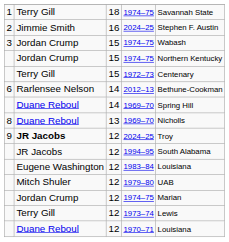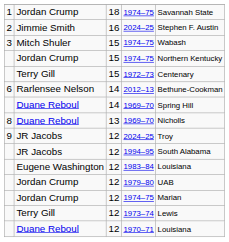1 / 1974–75 | column 2: Terry Gill -> Jordan Crump
3 / 1974–75 | column 2: Jordan Crump -> Mitch Shuler
9 / 2024–25 | column 2: bold -> normal
1979–80 | column 2: Mitch Shuler -> Jordan Crump
